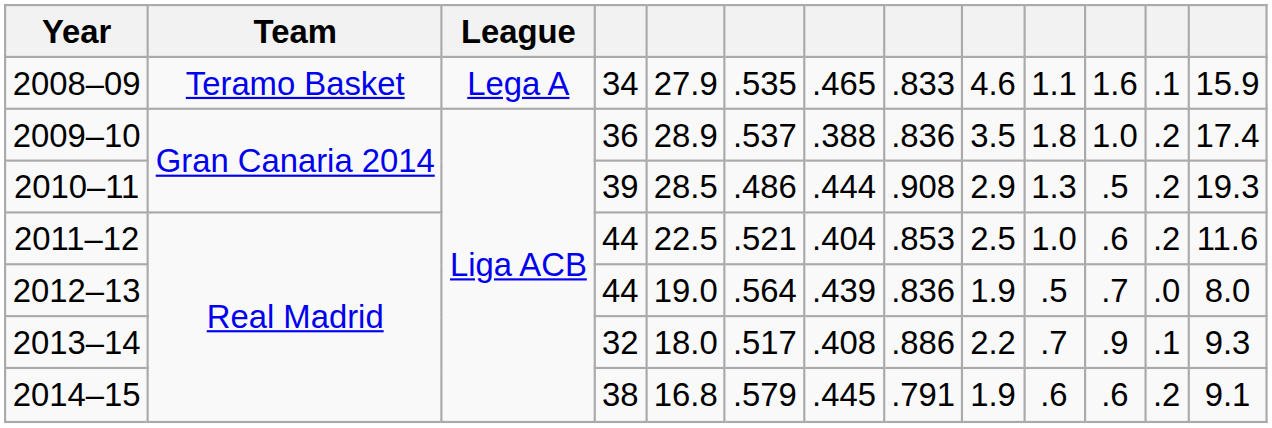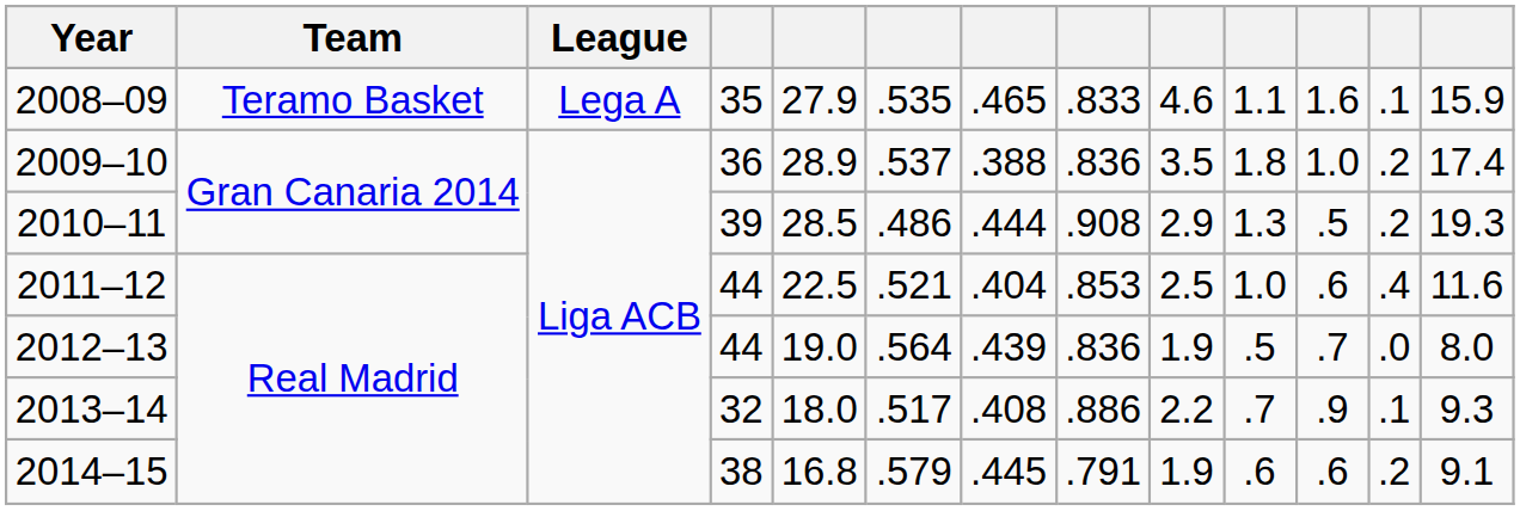2008–09 | column 4: 34 -> 35
2011–12 | column 12: .2 -> .4
